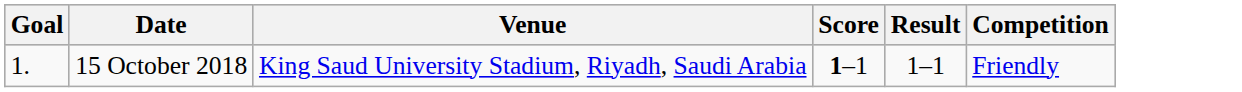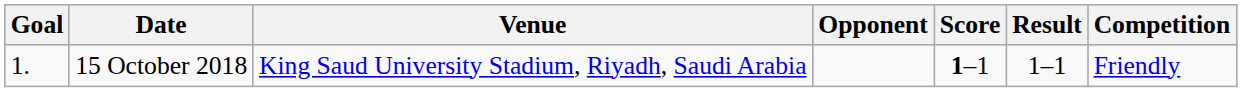+ column: Opponent
